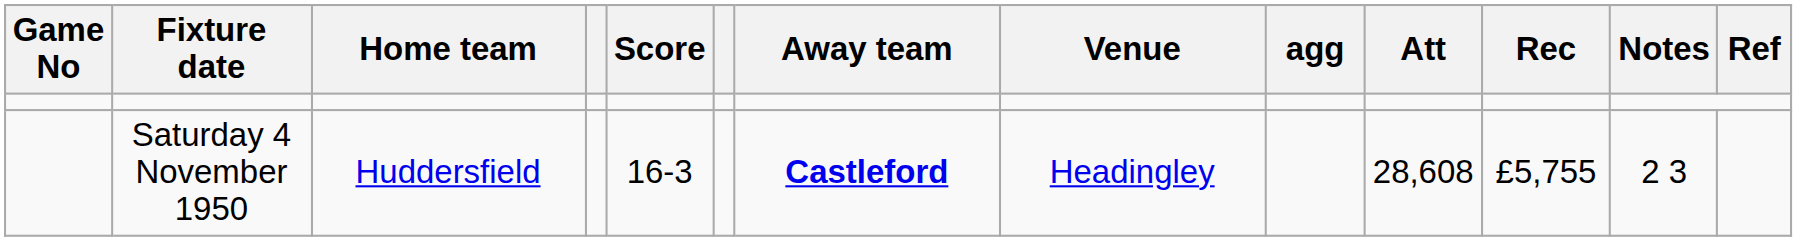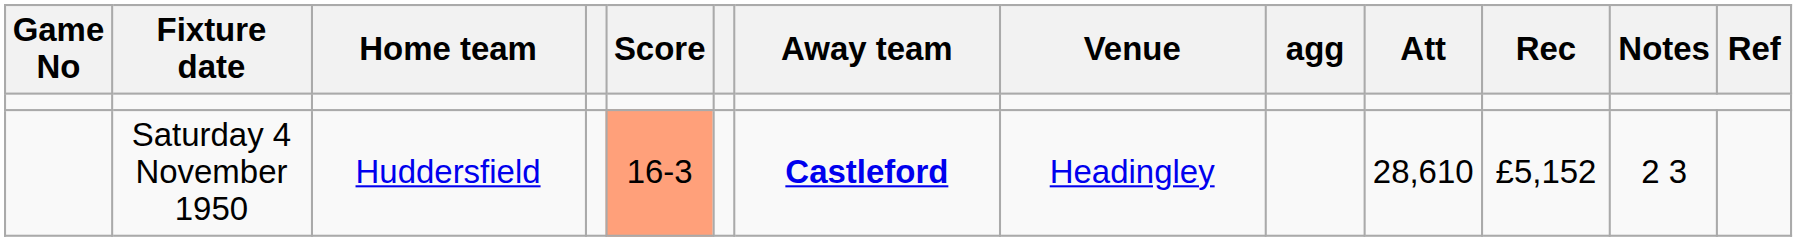Saturday 4 November 1950 | Score: no background -> lightsalmon background
Saturday 4 November 1950 | Att: 28,608 -> 28,610
Saturday 4 November 1950 | Rec: £5,755 -> £5,152
